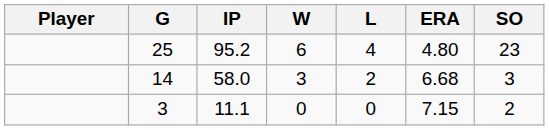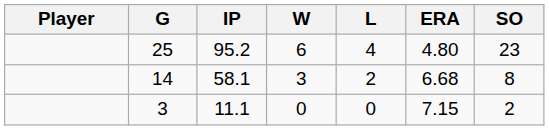14 | IP: 58.0 -> 58.1
14 | SO: 3 -> 8
